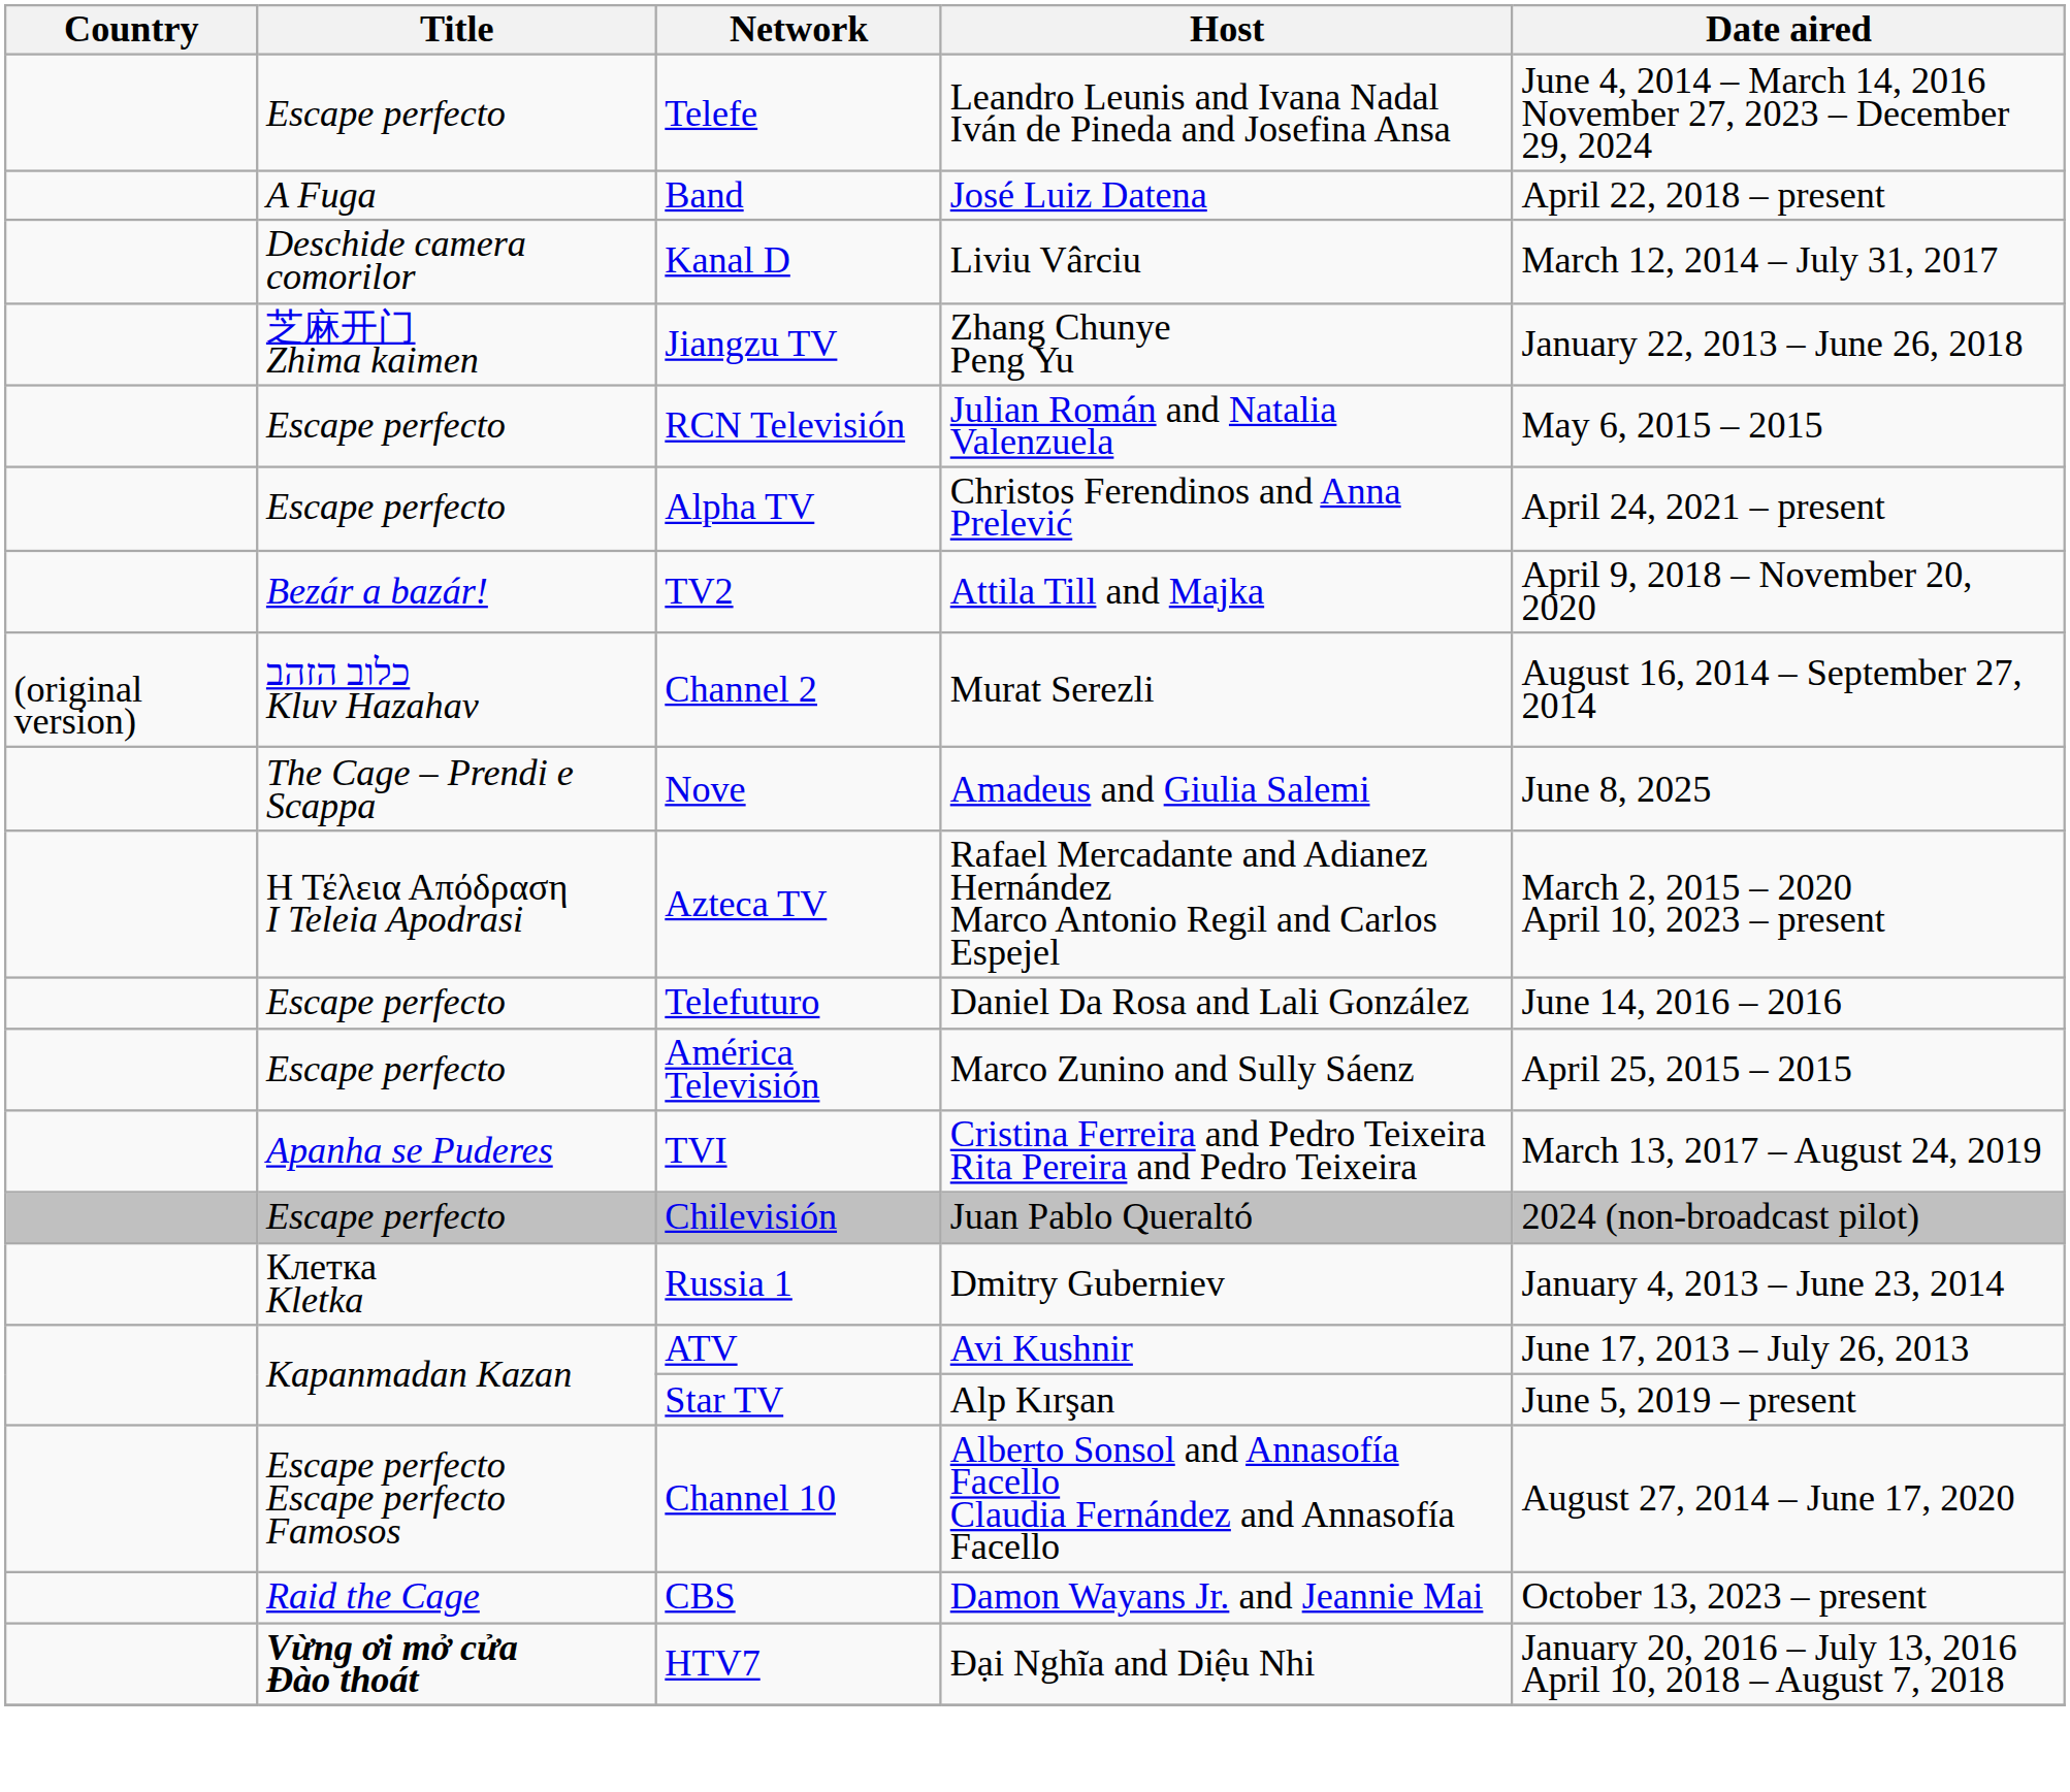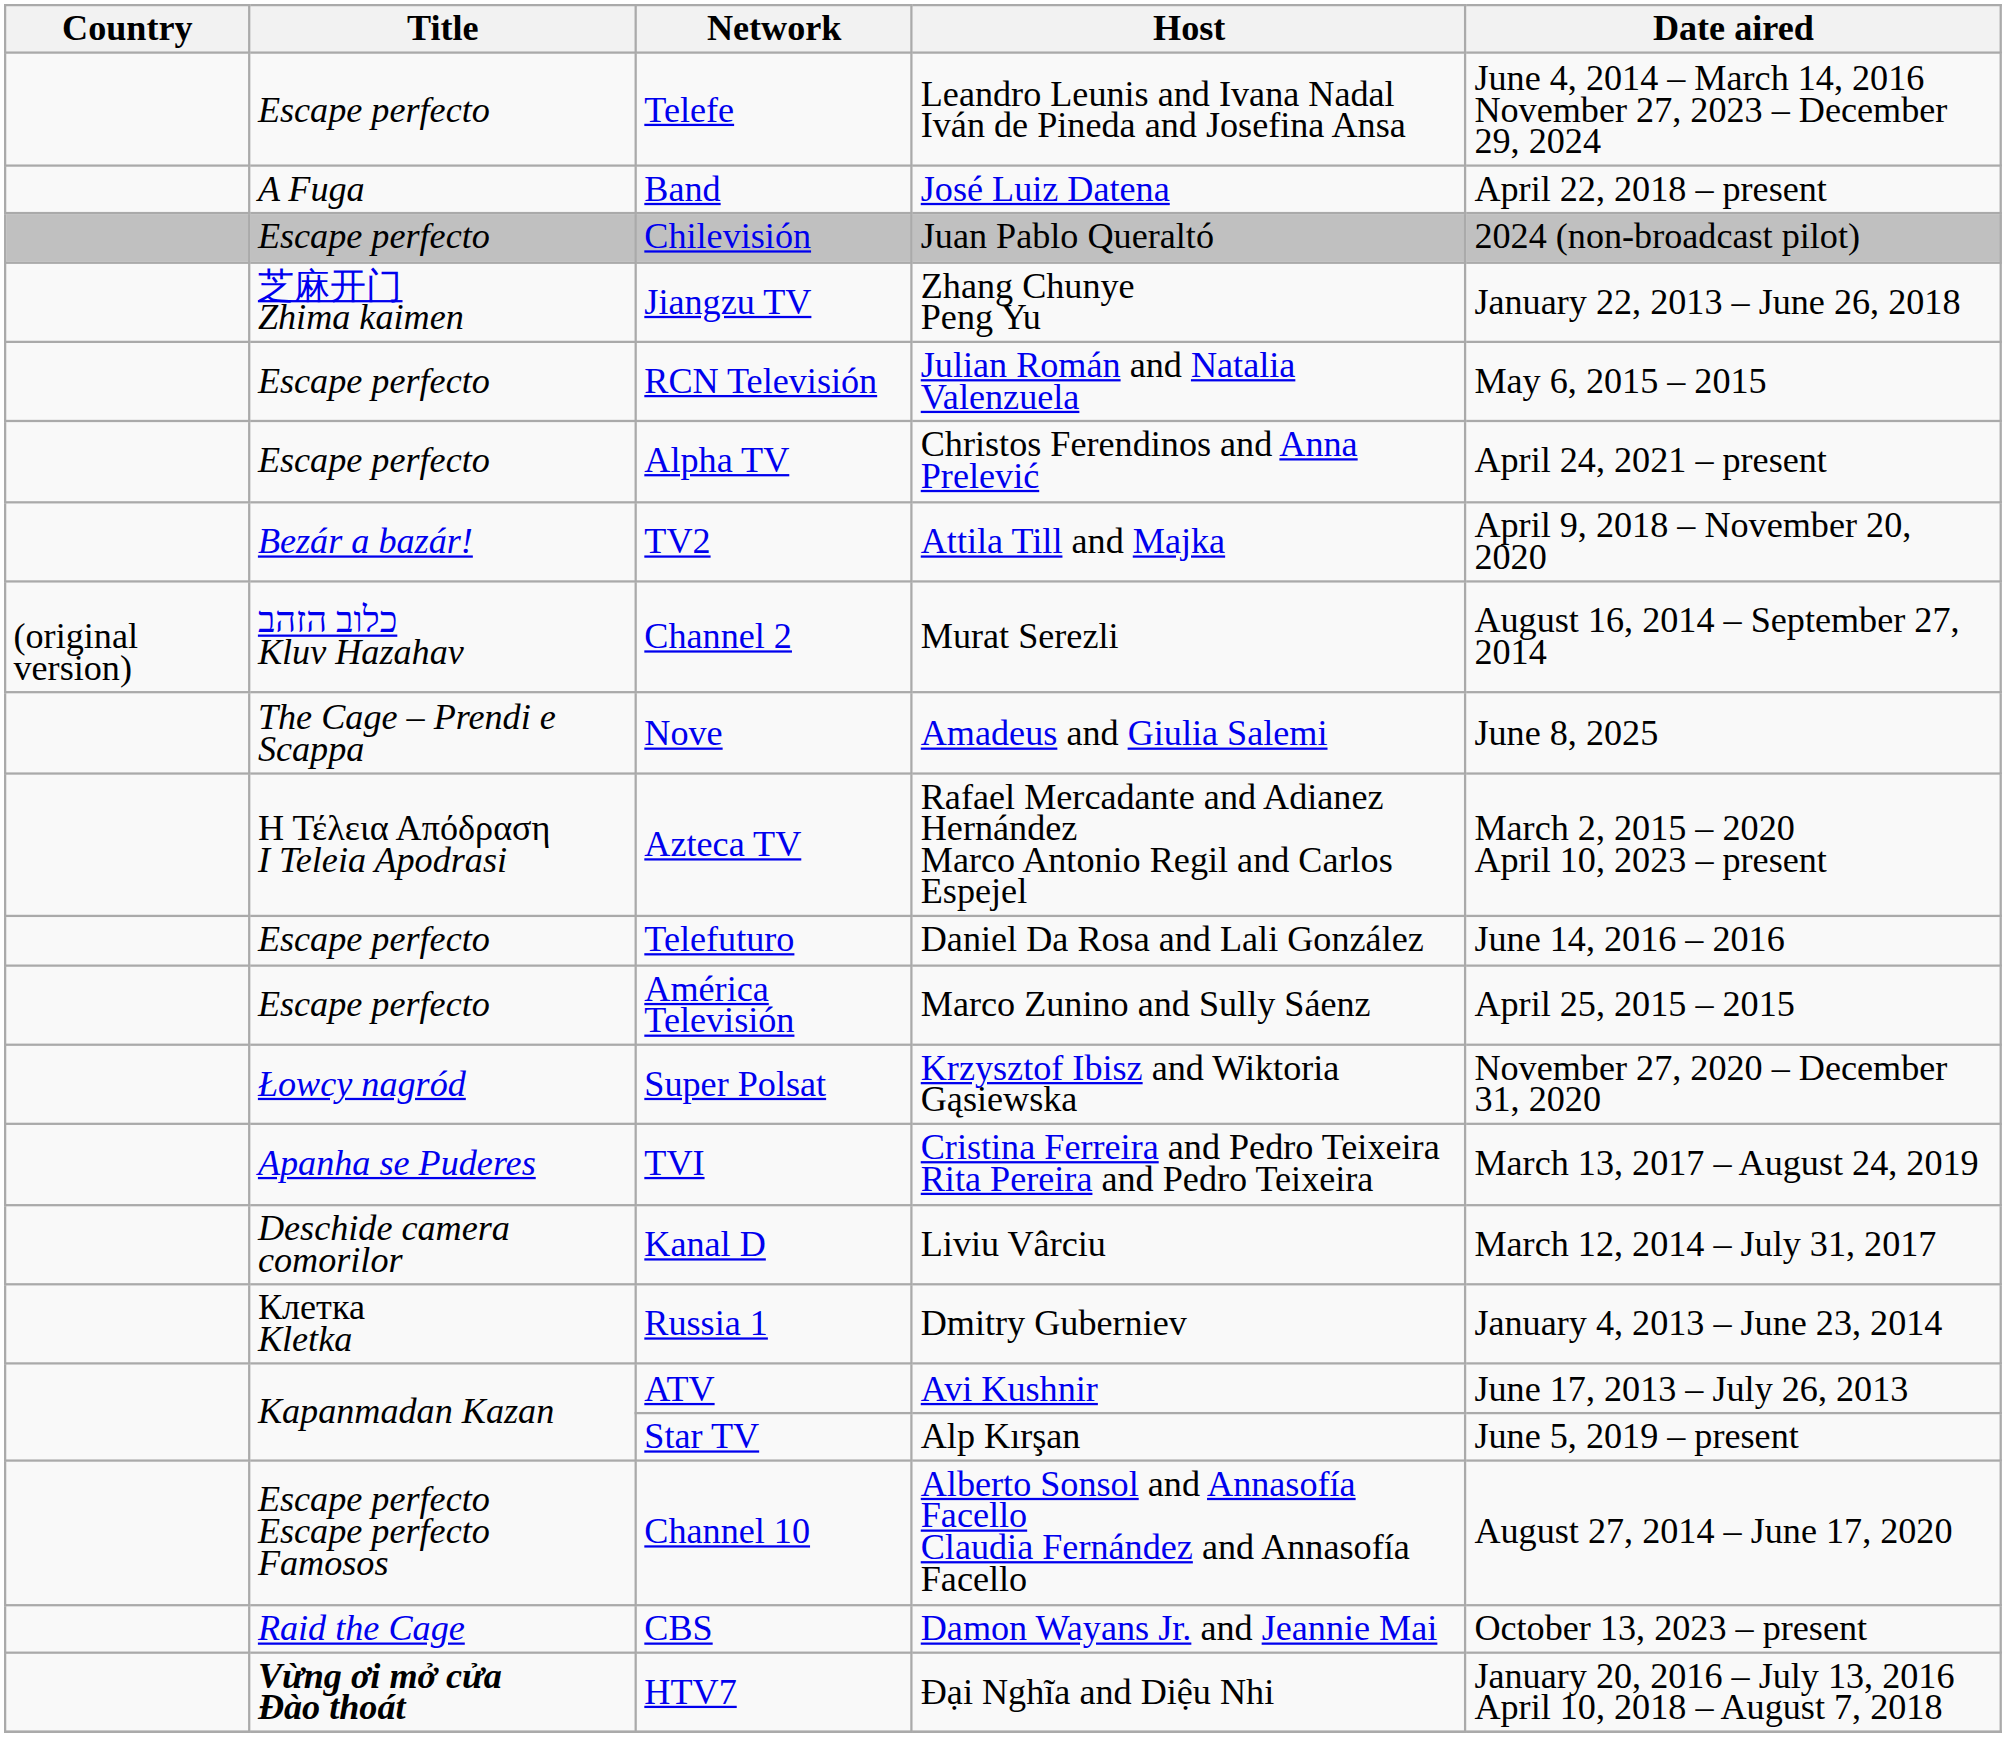rows swapped: Chilevisión <-> Kanal D
+ row: Łowcy nagród | Super Polsat | Krzysztof Ibisz and Wiktoria Gąsiewska | November 27, 2020 – December 31, 2020
